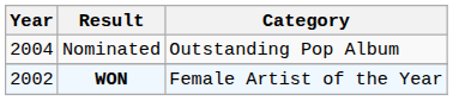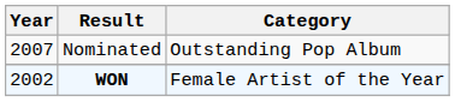Nominated | Year: 2004 -> 2007
